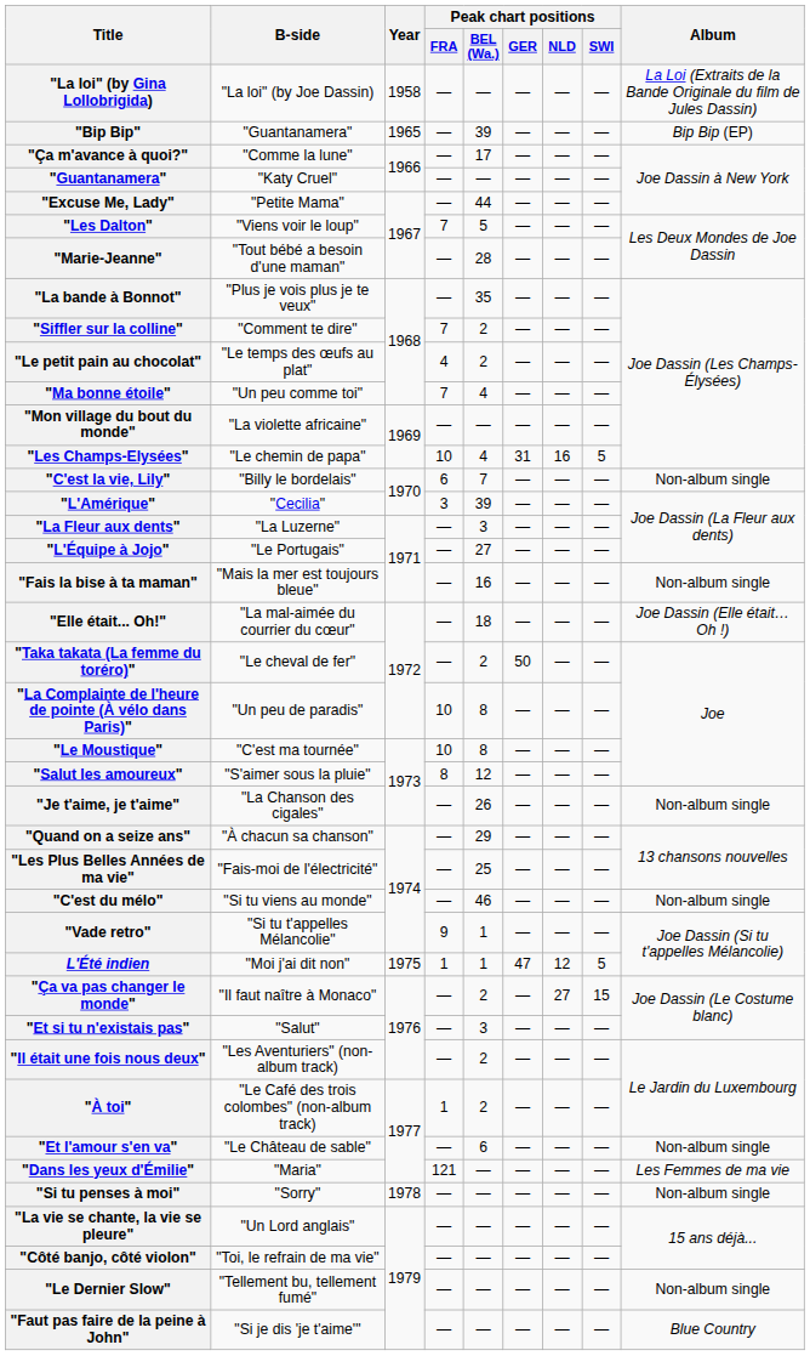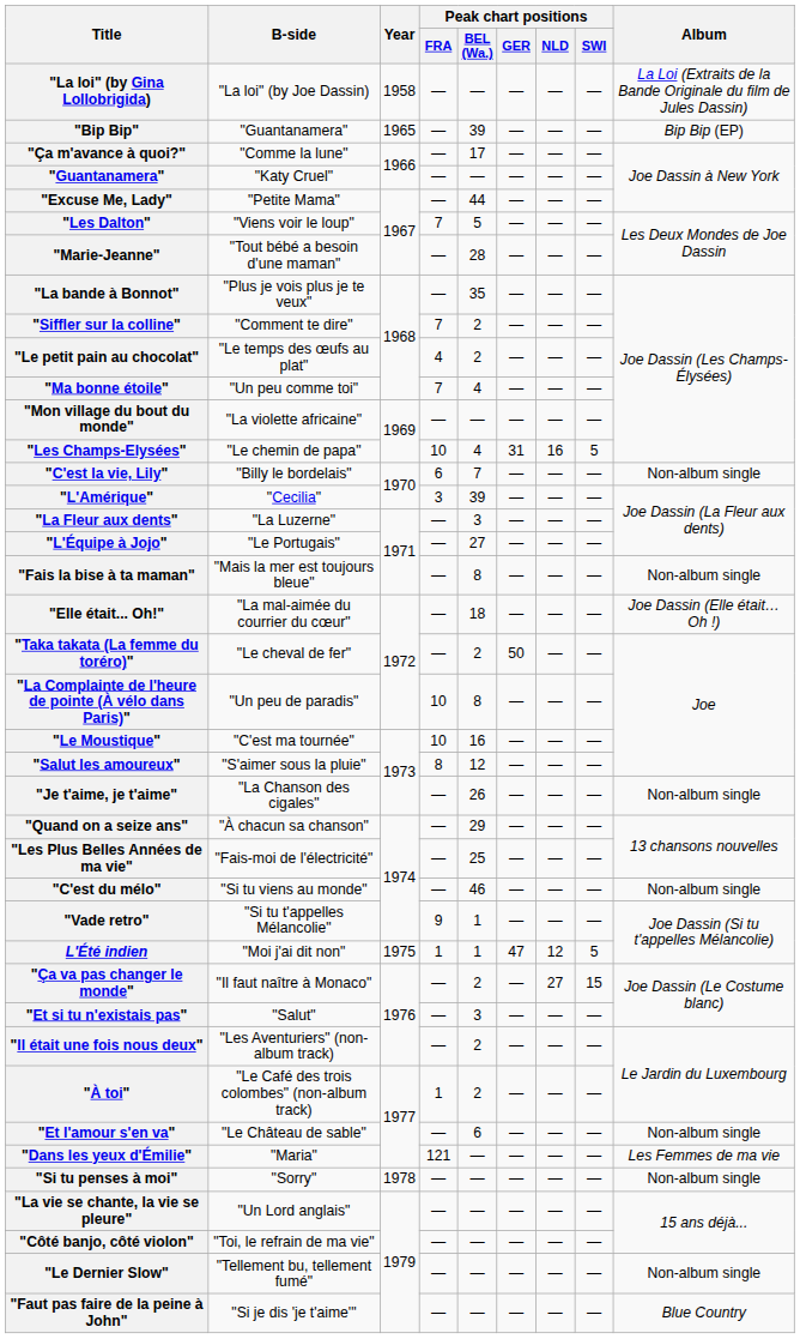"Fais la bise à ta maman" | Peak chart positions / BEL (Wa.): 16 -> 8
"Le Moustique" | Peak chart positions / BEL (Wa.): 8 -> 16
